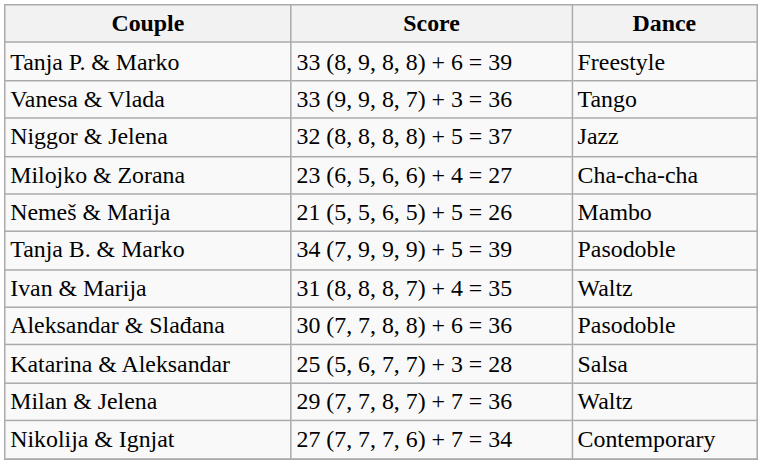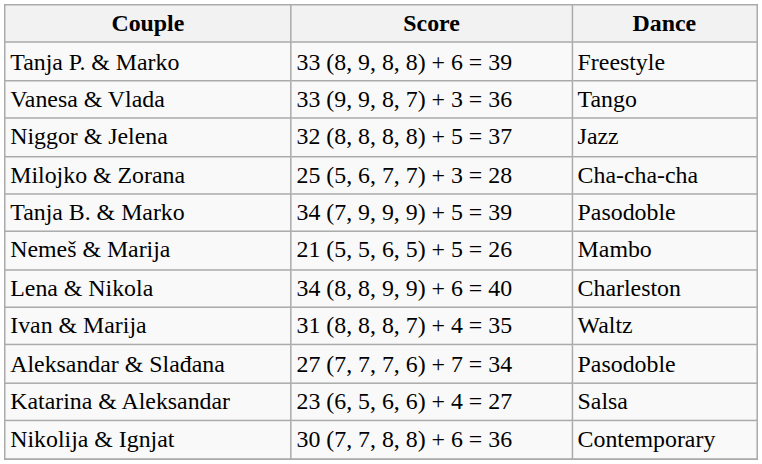Milojko & Zorana | Score: 23 (6, 5, 6, 6) + 4 = 27 -> 25 (5, 6, 7, 7) + 3 = 28
rows swapped: Nemeš & Marija <-> Tanja B. & Marko
+ row: Lena & Nikola | 34 (8, 8, 9, 9) + 6 = 40 | Charleston
Aleksandar & Slađana | Score: 30 (7, 7, 8, 8) + 6 = 36 -> 27 (7, 7, 7, 6) + 7 = 34
Katarina & Aleksandar | Score: 25 (5, 6, 7, 7) + 3 = 28 -> 23 (6, 5, 6, 6) + 4 = 27
- row: Milan & Jelena | 29 (7, 7, 8, 7) + 7 = 36 | Waltz
Nikolija & Ignjat | Score: 27 (7, 7, 7, 6) + 7 = 34 -> 30 (7, 7, 8, 8) + 6 = 36
